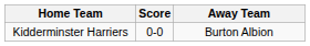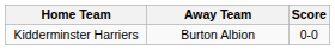columns swapped: Score <-> Away Team
